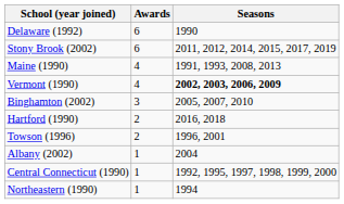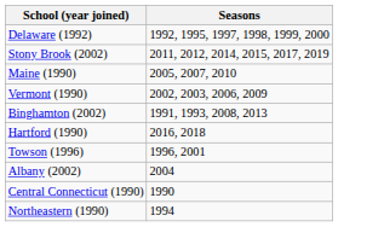- column: Awards | 6 | 6 | 4 | 4 | 3 | 2 | 2 | 1 | 1 | 1
Delaware (1992) | Seasons: 1990 -> 1992, 1995, 1997, 1998, 1999, 2000
Maine (1990) | Seasons: 1991, 1993, 2008, 2013 -> 2005, 2007, 2010
Vermont (1990) | Seasons: bold -> normal
Binghamton (2002) | Seasons: 2005, 2007, 2010 -> 1991, 1993, 2008, 2013
Central Connecticut (1990) | Seasons: 1992, 1995, 1997, 1998, 1999, 2000 -> 1990
